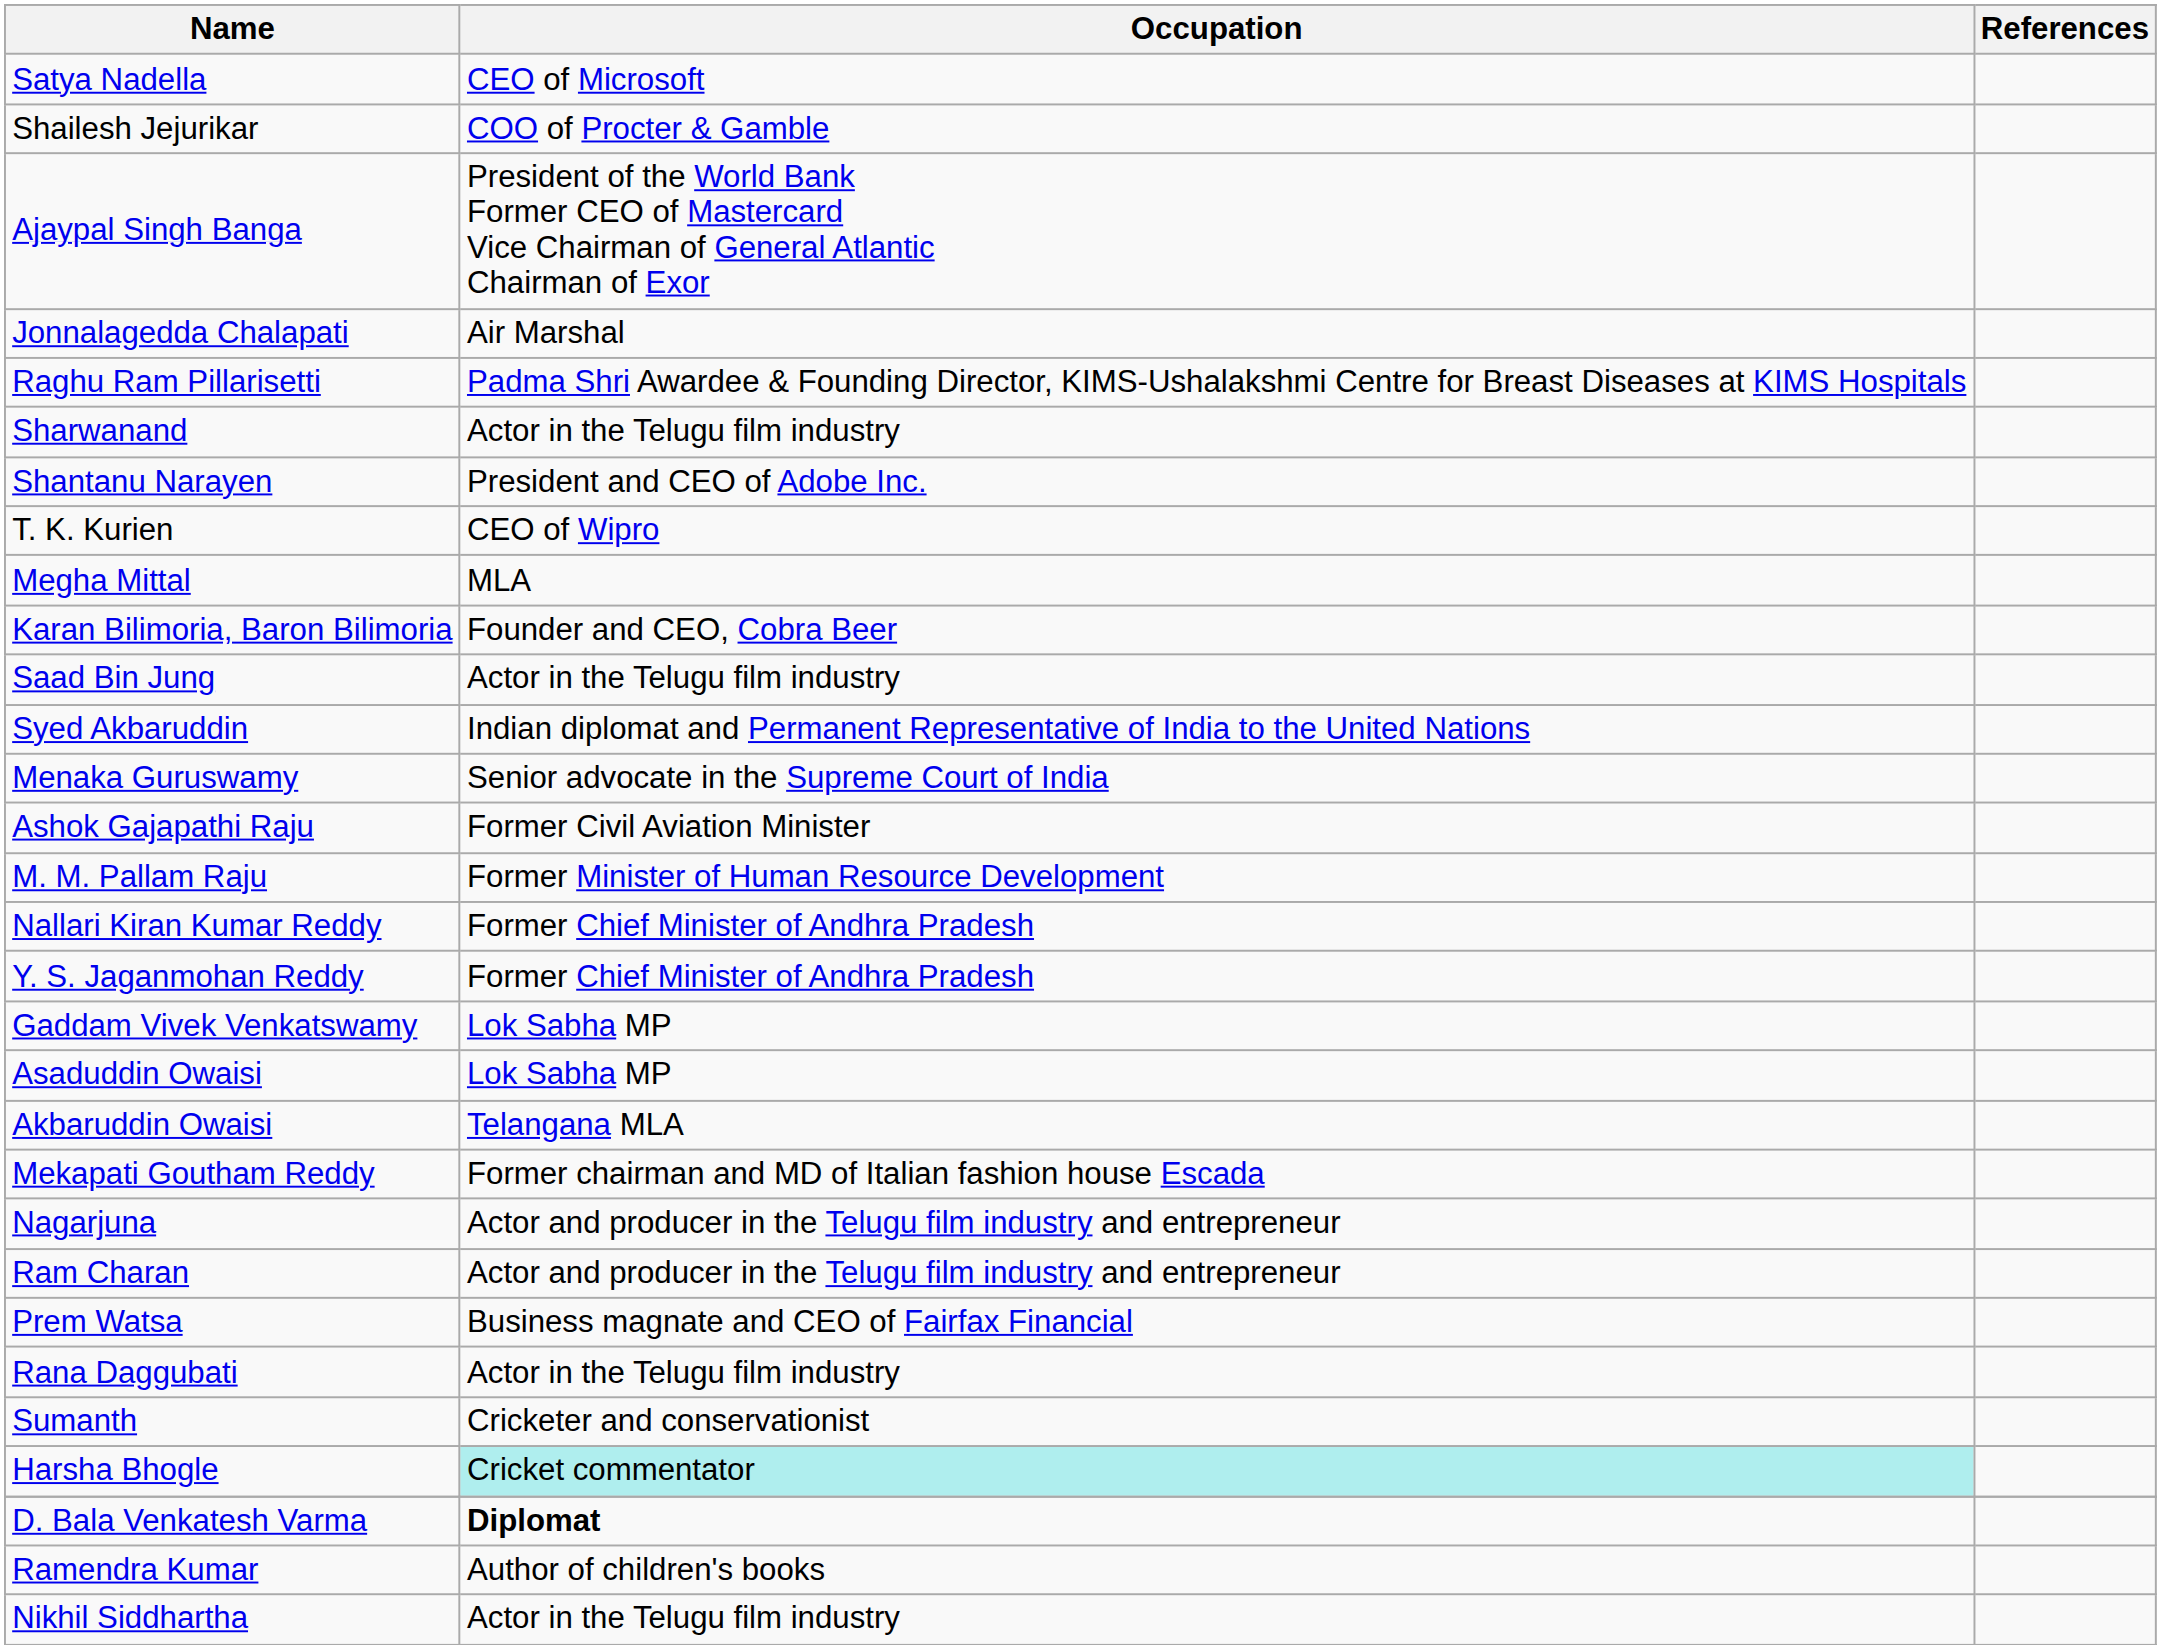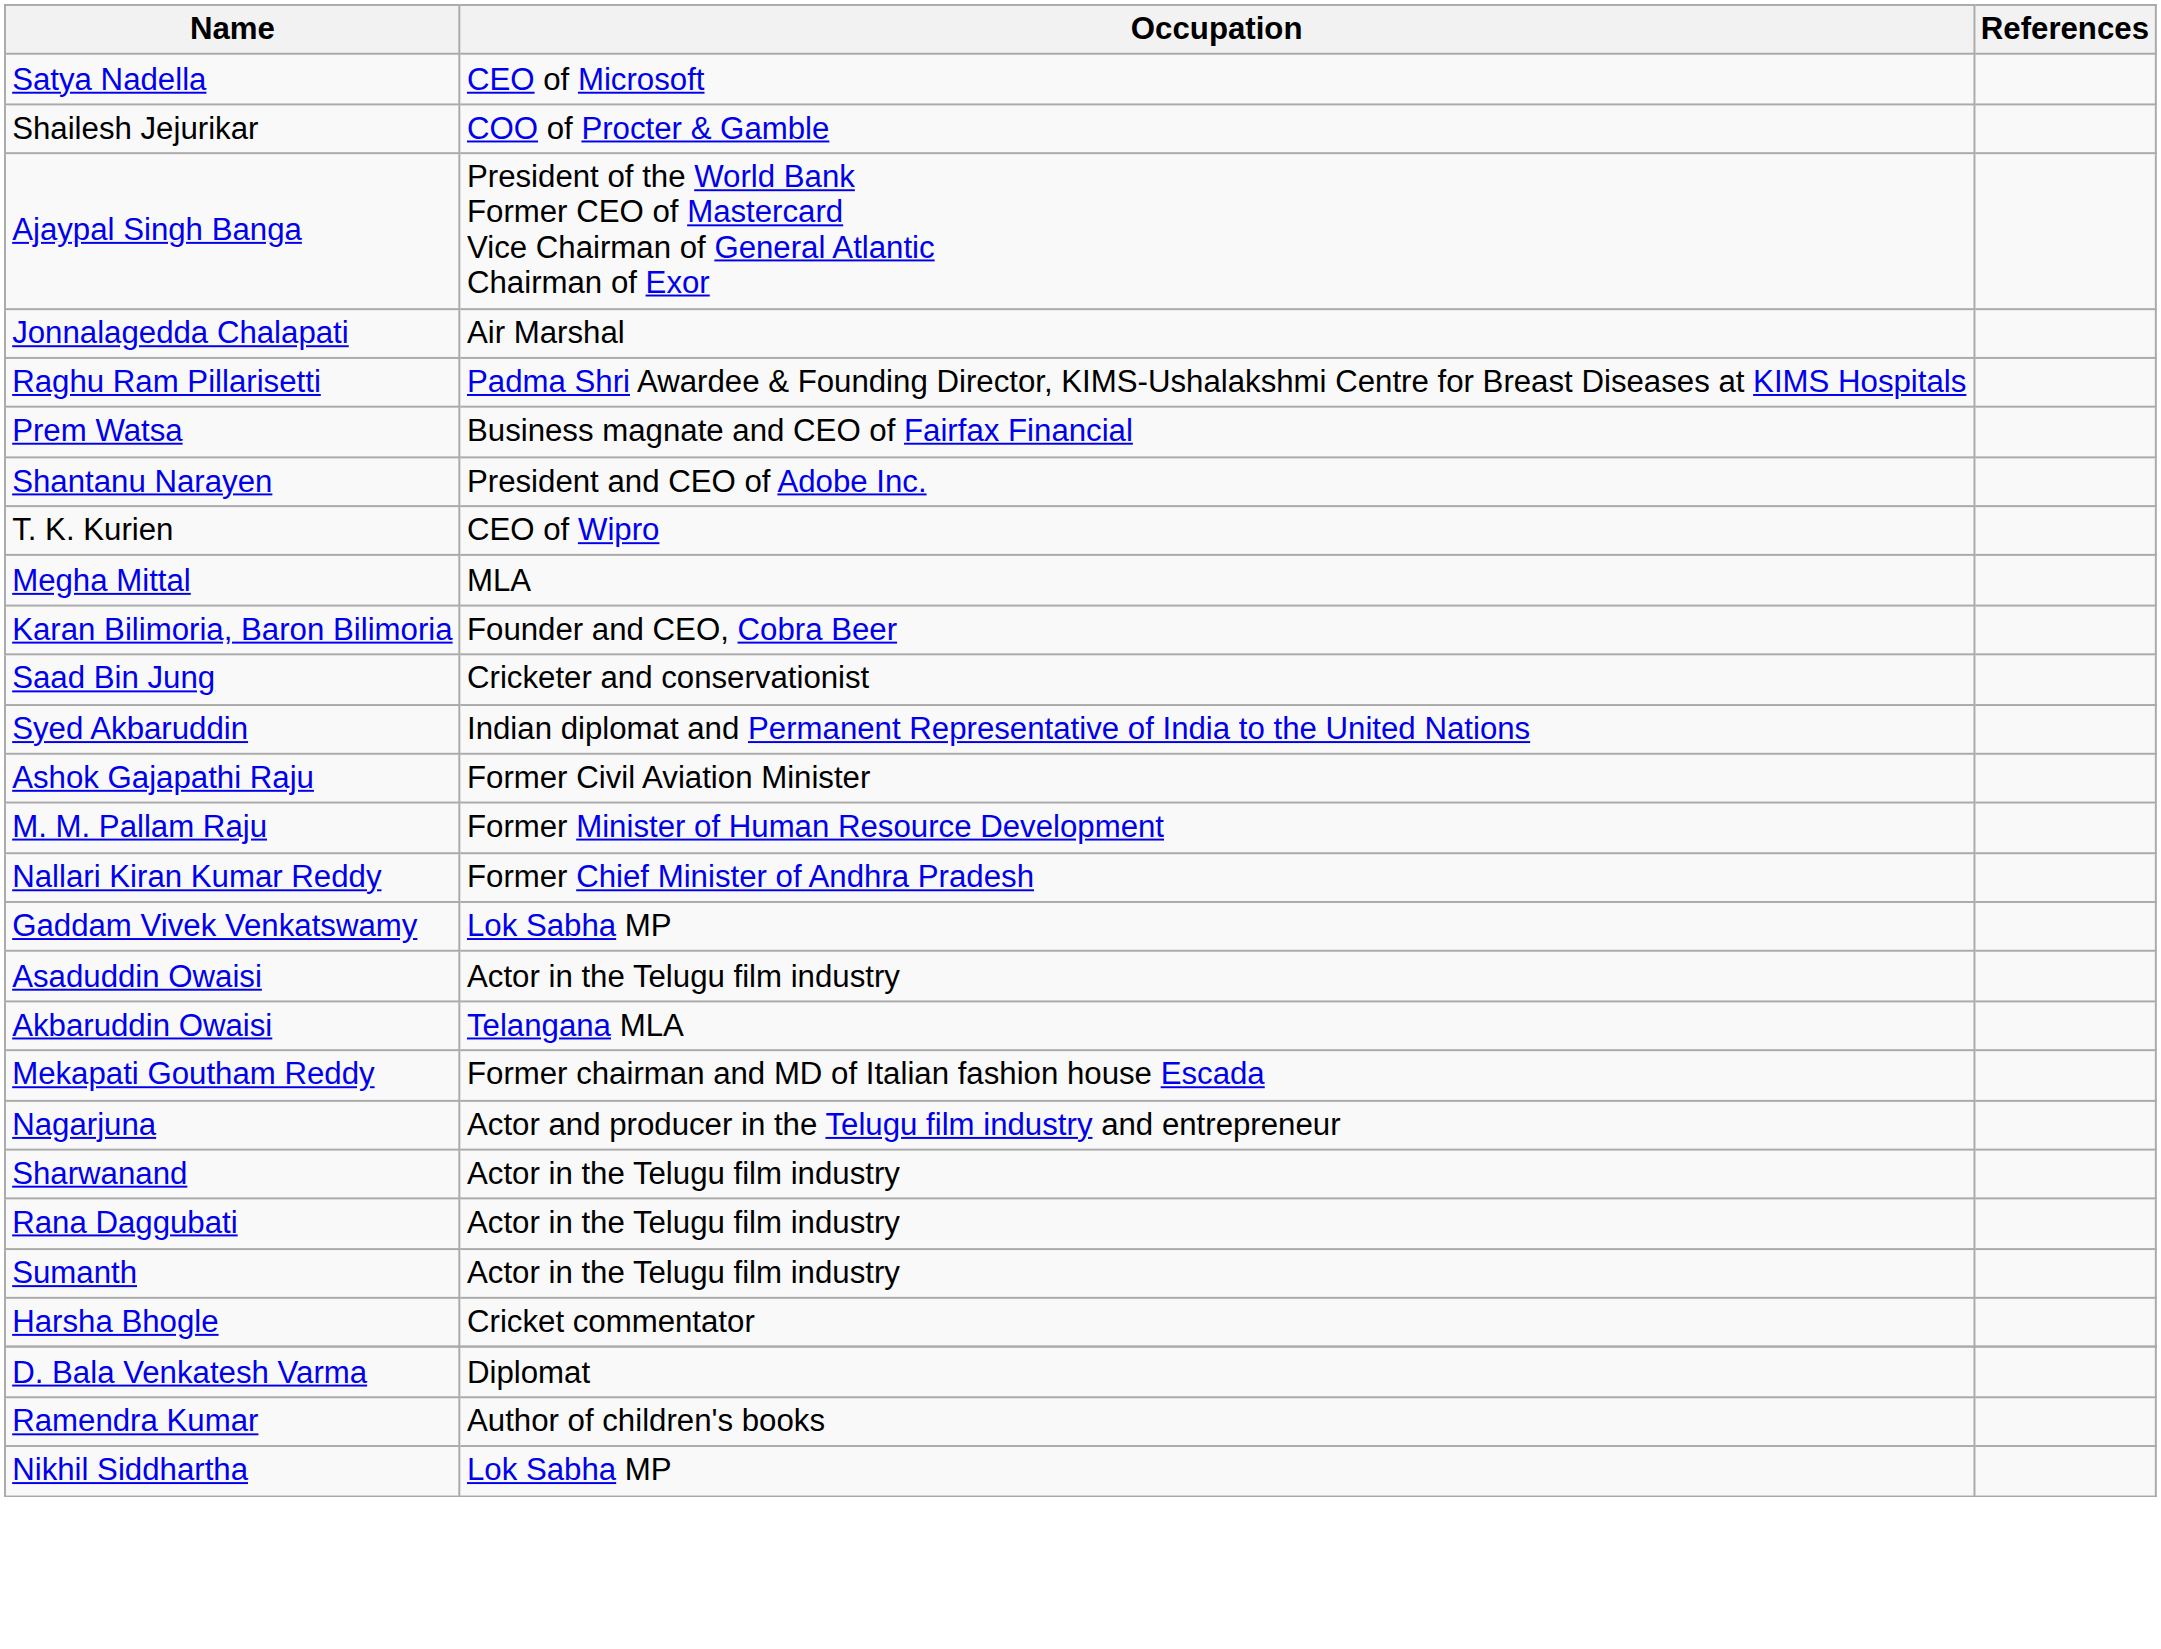rows swapped: Prem Watsa <-> Sharwanand
Saad Bin Jung | Occupation: Actor in the Telugu film industry -> Cricketer and conservationist
- row: Menaka Guruswamy | Senior advocate in the Supreme Court of India
- row: Y. S. Jaganmohan Reddy | Former Chief Minister of Andhra Pradesh
Asaduddin Owaisi | Occupation: Lok Sabha MP -> Actor in the Telugu film industry
- row: Ram Charan | Actor and producer in the Telugu film industry and entrepreneur
Sumanth | Occupation: Cricketer and conservationist -> Actor in the Telugu film industry
Harsha Bhogle | Occupation: paleturquoise background -> no background
D. Bala Venkatesh Varma | Occupation: bold -> normal
Nikhil Siddhartha | Occupation: Actor in the Telugu film industry -> Lok Sabha MP
